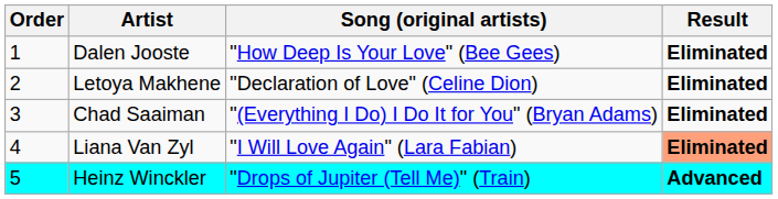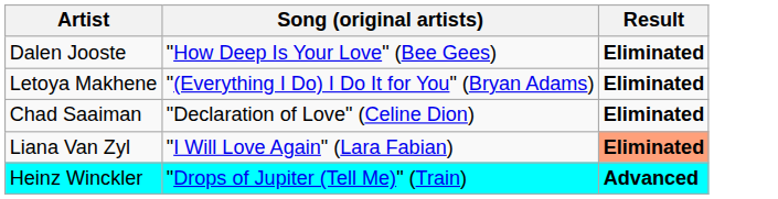- column: Order | 1 | 2 | 3 | 4 | 5
Letoya Makhene | Song (original artists): "Declaration of Love" (Celine Dion) -> "(Everything I Do) I Do It for You" (Bryan Adams)
Chad Saaiman | Song (original artists): "(Everything I Do) I Do It for You" (Bryan Adams) -> "Declaration of Love" (Celine Dion)
